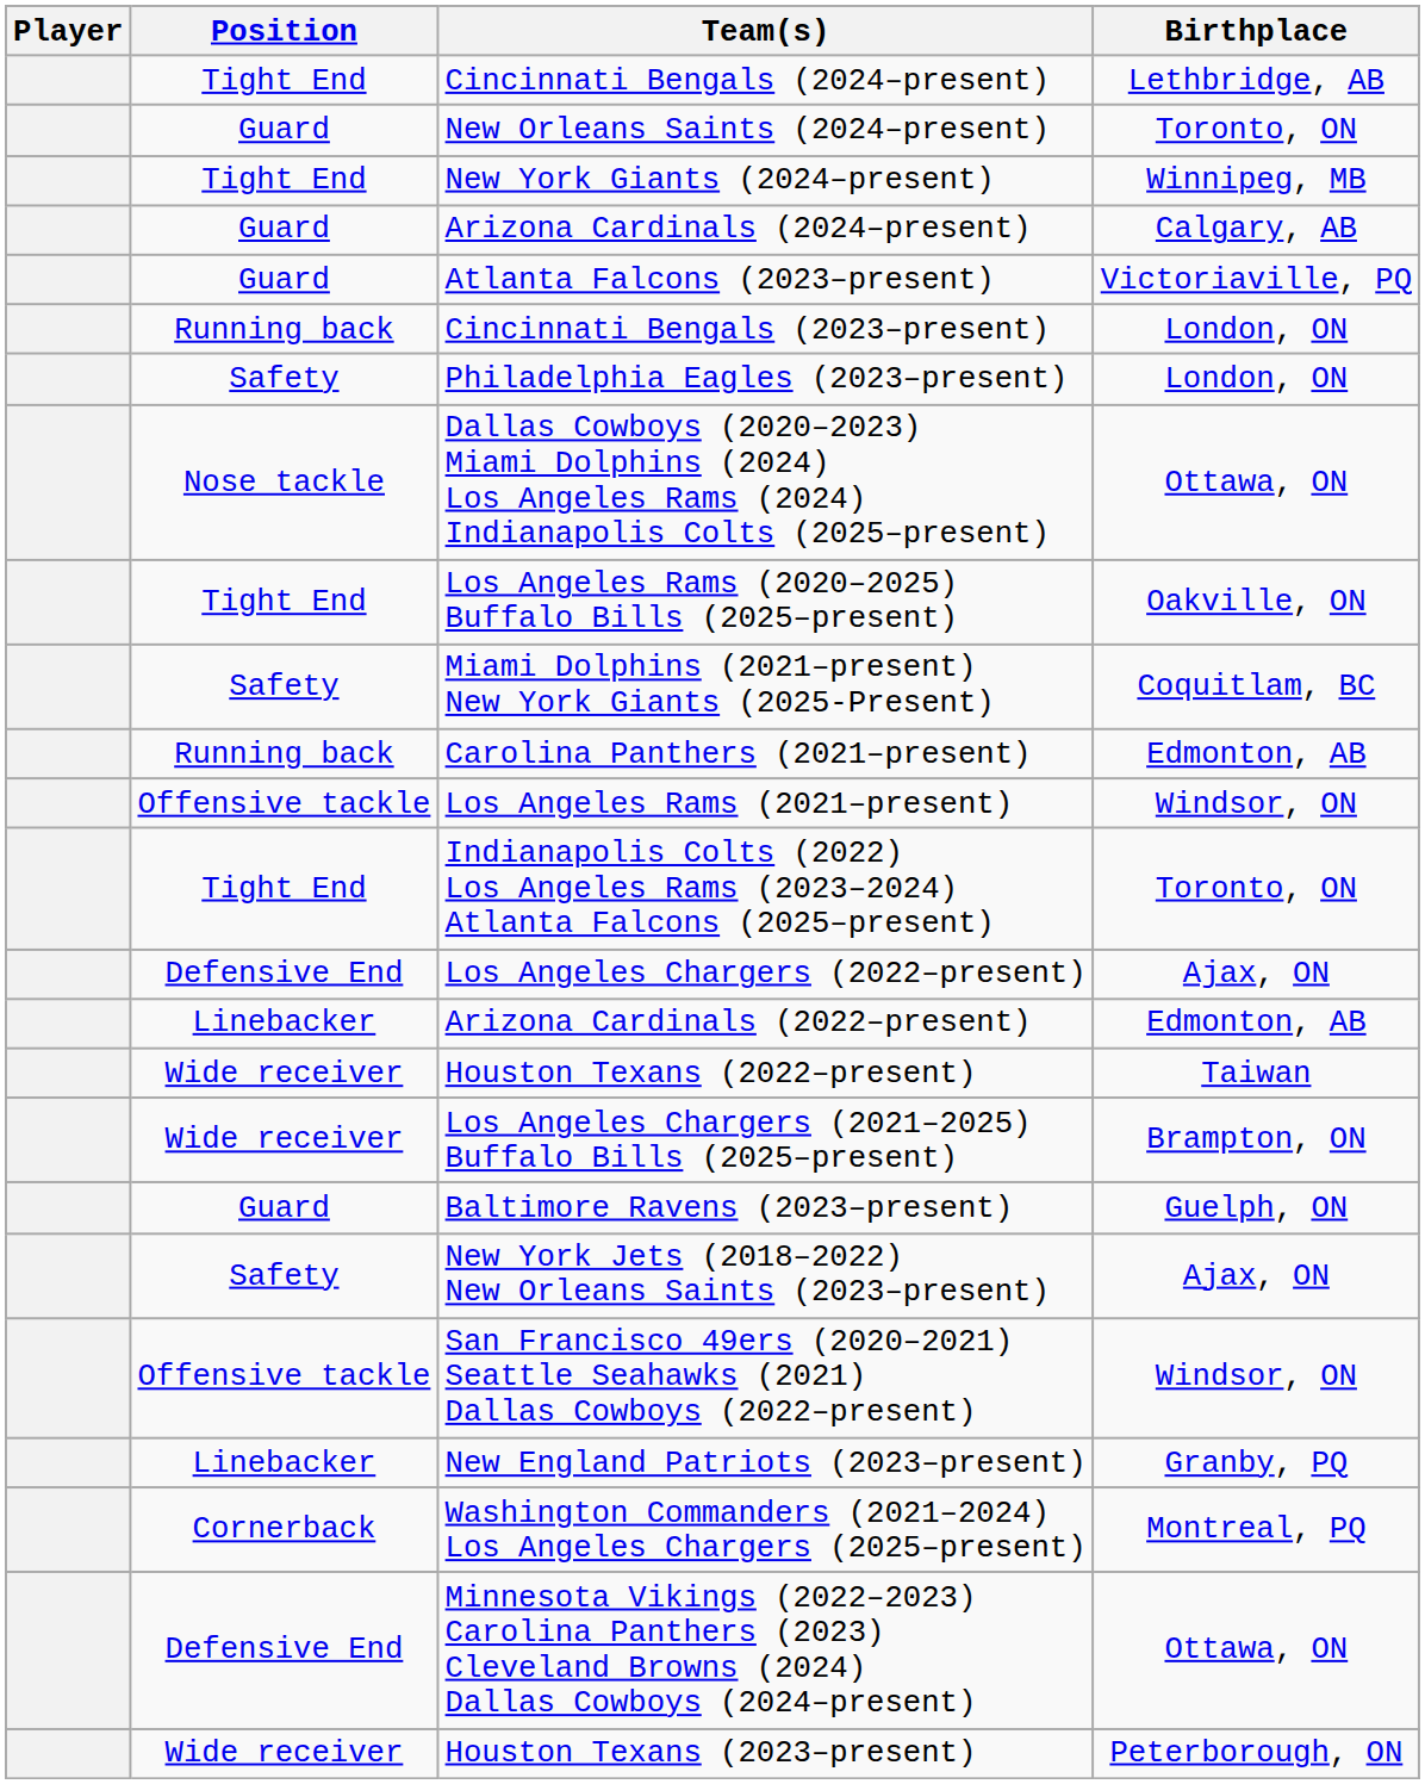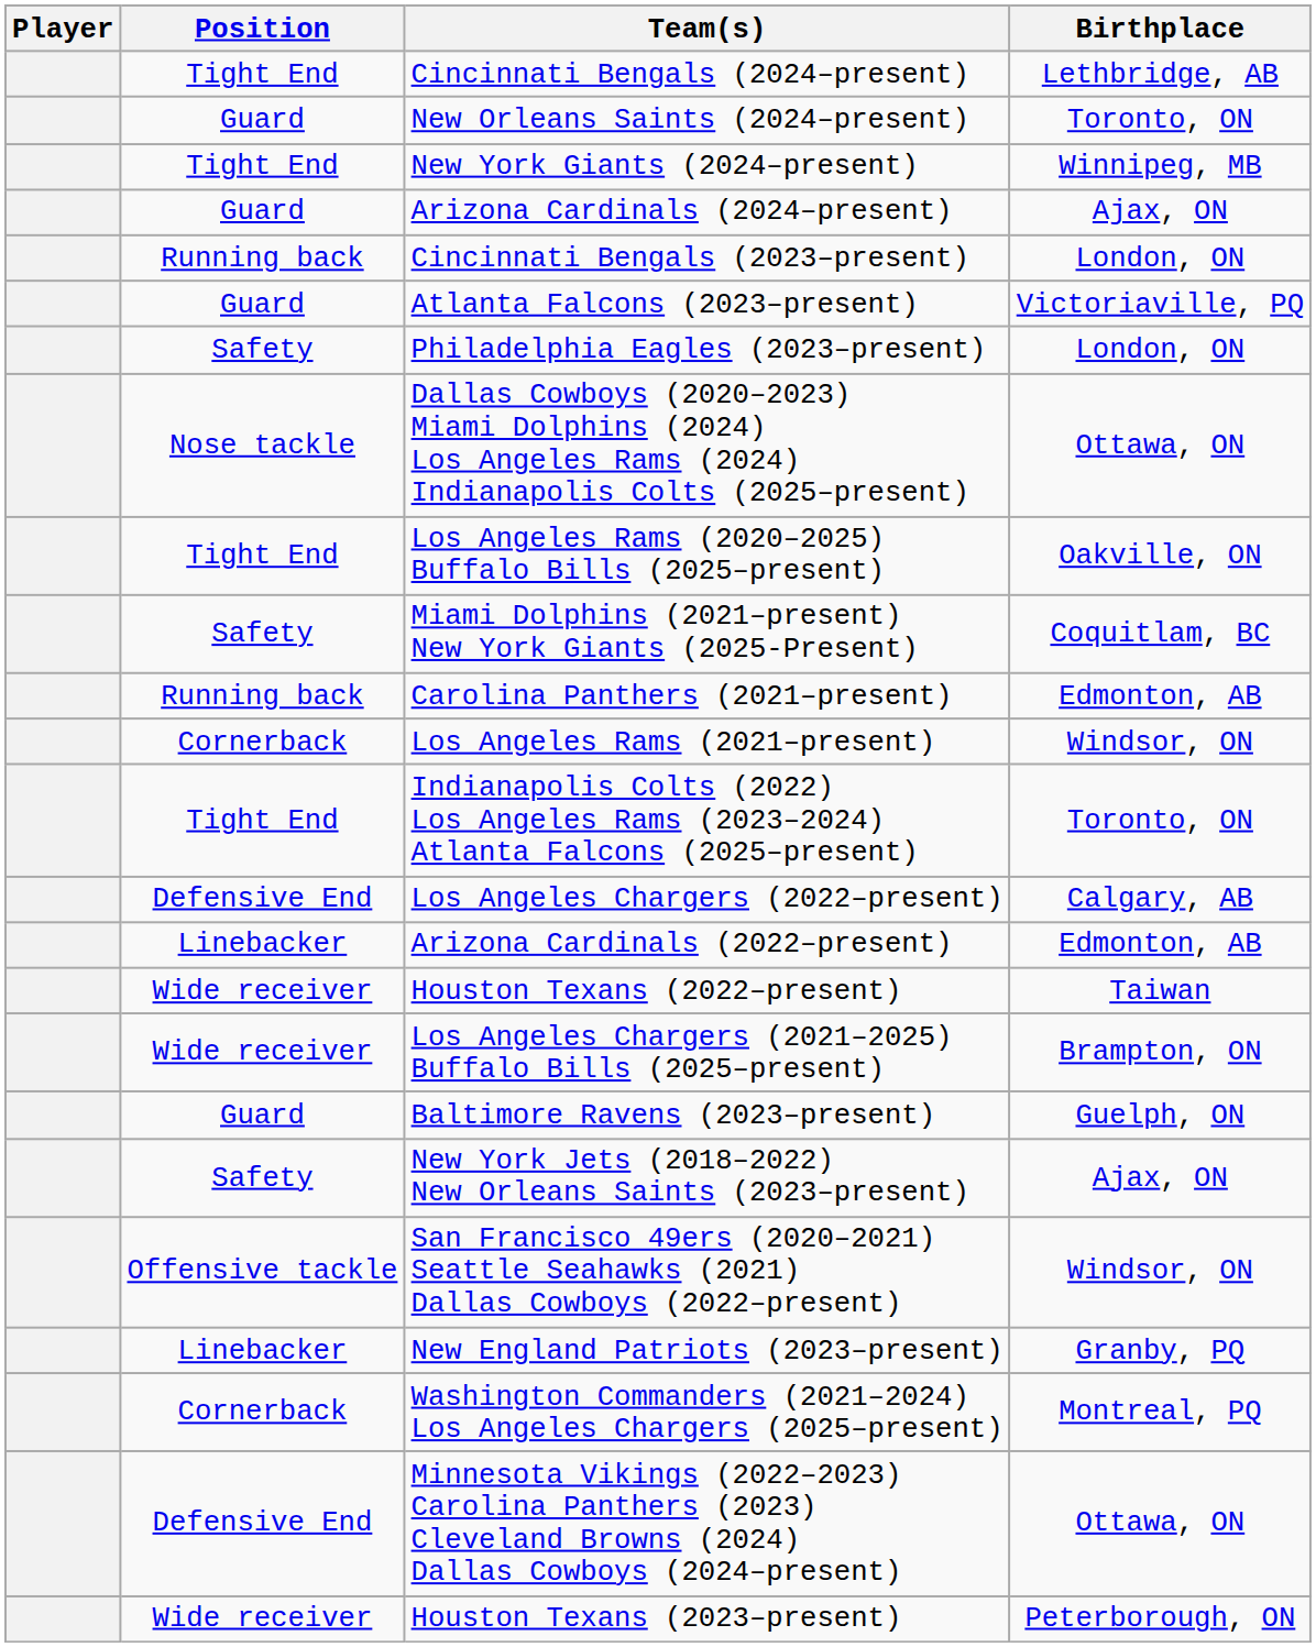Arizona Cardinals (2024–present) | Birthplace: Calgary, AB -> Ajax, ON
rows swapped: Atlanta Falcons (2023–present) <-> Cincinnati Bengals (2023–present)
Los Angeles Rams (2021–present) | Position: Offensive tackle -> Cornerback
Los Angeles Chargers (2022–present) | Birthplace: Ajax, ON -> Calgary, AB
